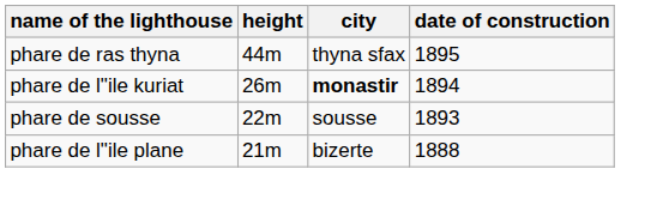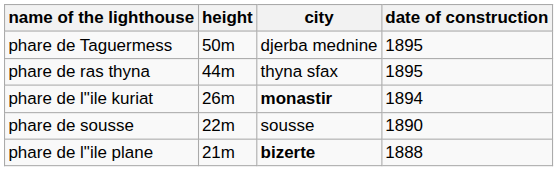+ row: phare de Taguermess | 50m | djerba mednine | 1895
phare de sousse | date of construction: 1893 -> 1890
phare de l"ile plane | city: normal -> bold
